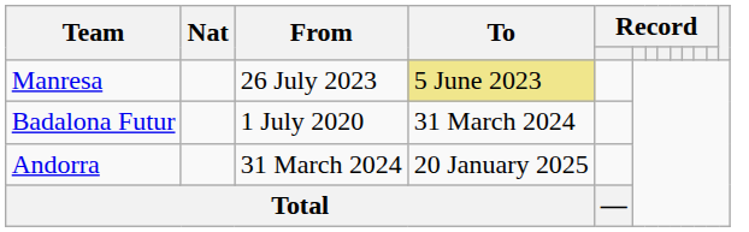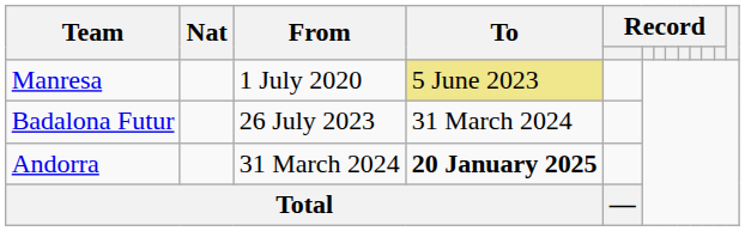Manresa | From: 26 July 2023 -> 1 July 2020
Badalona Futur | From: 1 July 2020 -> 26 July 2023
Andorra | To: normal -> bold
